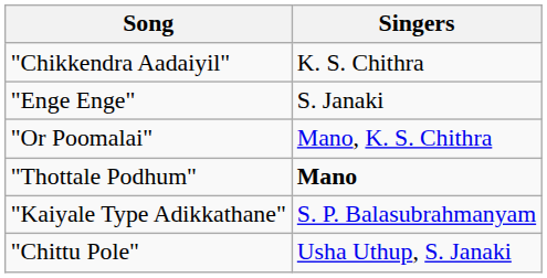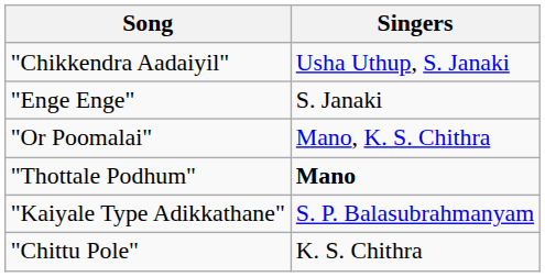"Chikkendra Aadaiyil" | Singers: K. S. Chithra -> Usha Uthup, S. Janaki
"Chittu Pole" | Singers: Usha Uthup, S. Janaki -> K. S. Chithra
